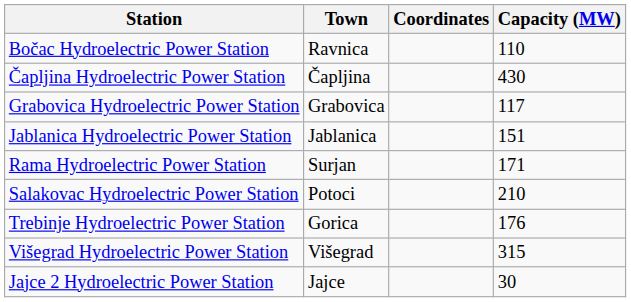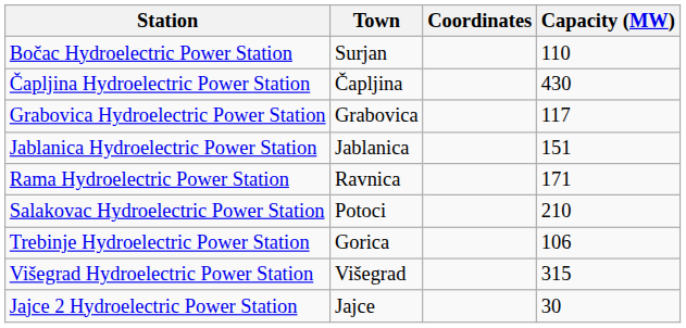Bočac Hydroelectric Power Station | Town: Ravnica -> Surjan
Rama Hydroelectric Power Station | Town: Surjan -> Ravnica
Trebinje Hydroelectric Power Station | Capacity (MW): 176 -> 106
